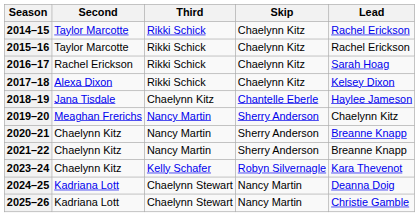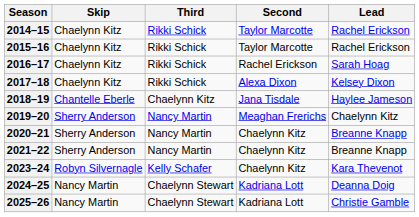columns swapped: Skip <-> Second
